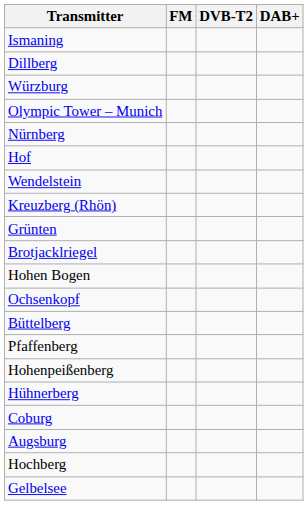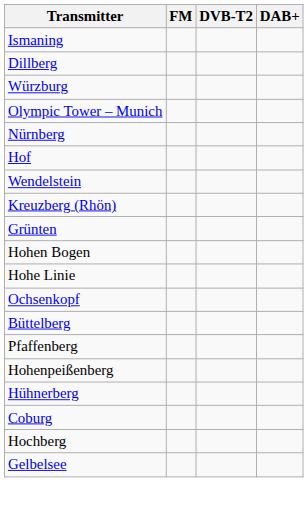- row: Brotjacklriegel
+ row: Hohe Linie
- row: Augsburg
